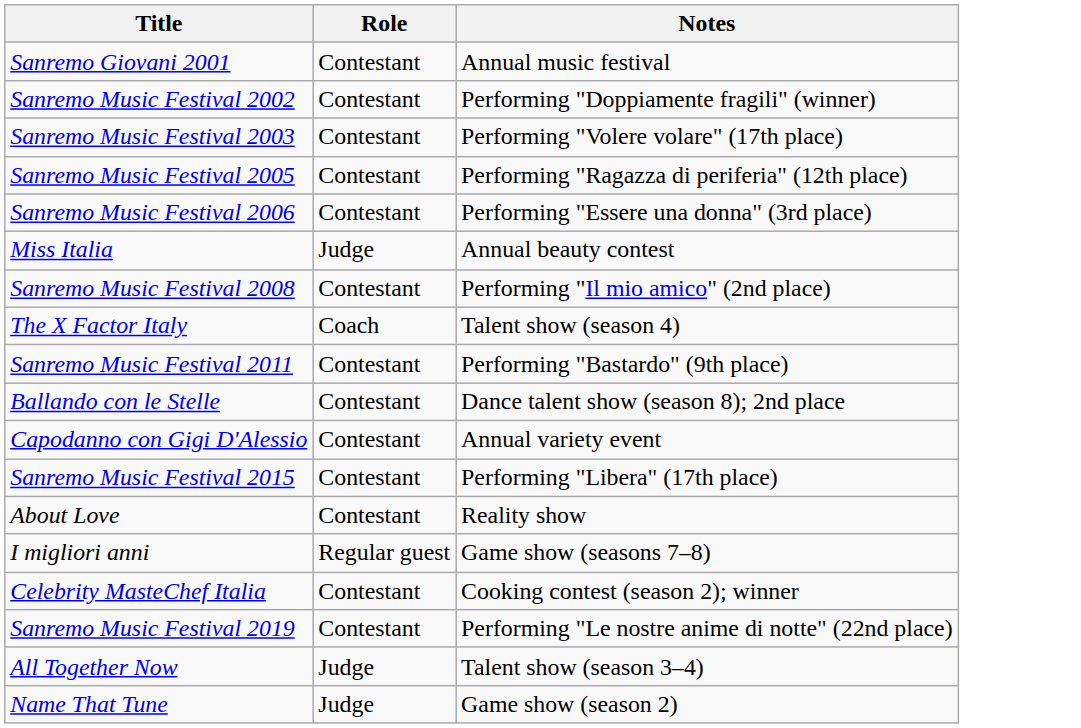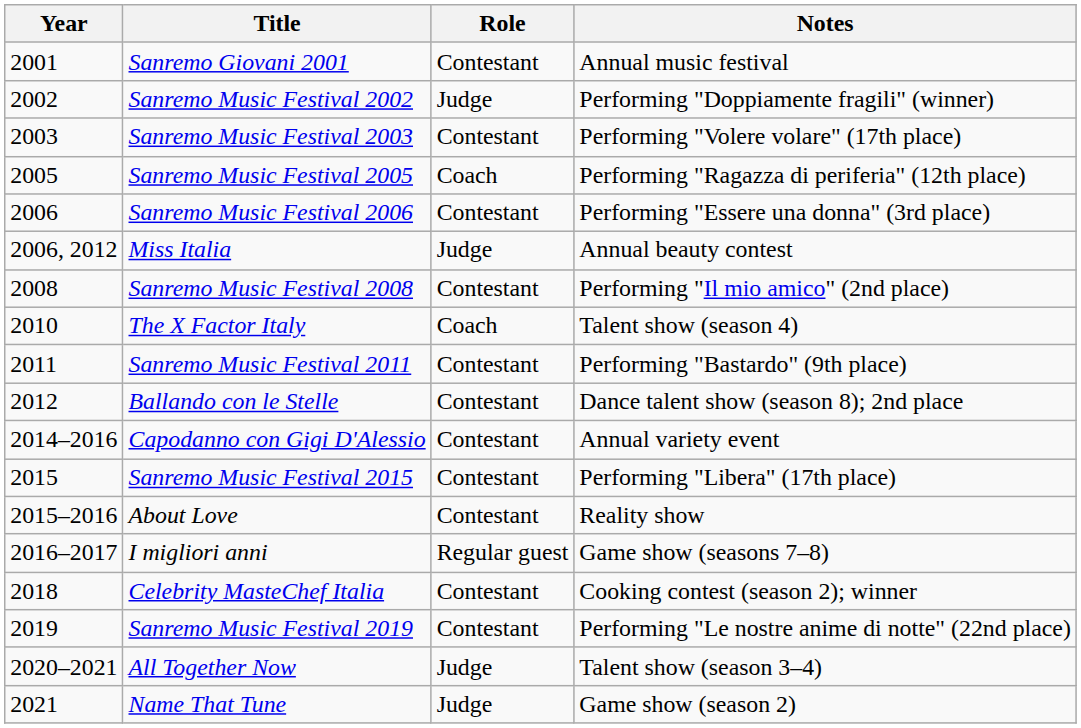+ column: Year | 2001 | 2002 | 2003 | 2005 | 2006 | 2006, 2012 | 2008 | 2010 | 2011 | 2012 | 2014–2016 | 2015 | 2015–2016 | 2016–2017 | 2018 | 2019 | 2020–2021 | 2021
Sanremo Music Festival 2002 | Role: Contestant -> Judge
Sanremo Music Festival 2005 | Role: Contestant -> Coach
